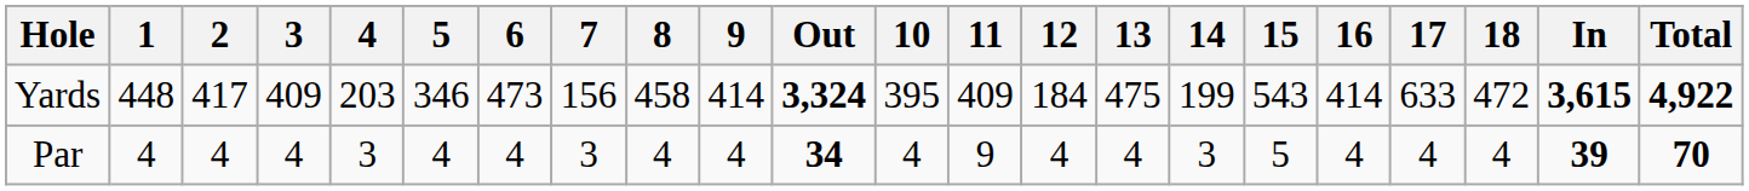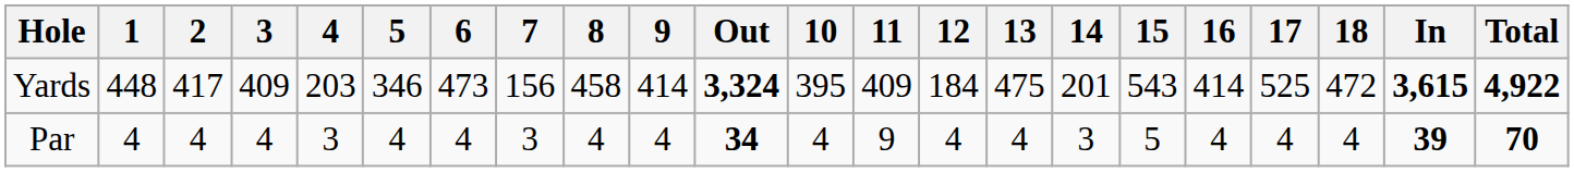Yards | 14: 199 -> 201
Yards | 17: 633 -> 525
